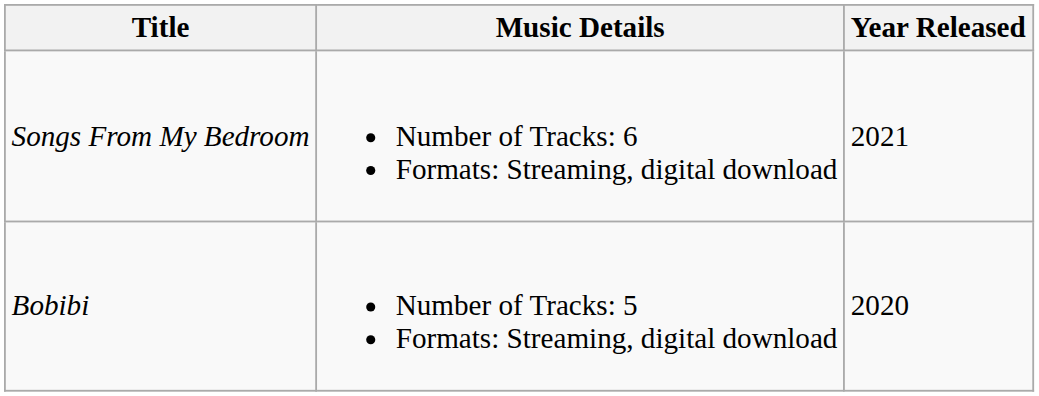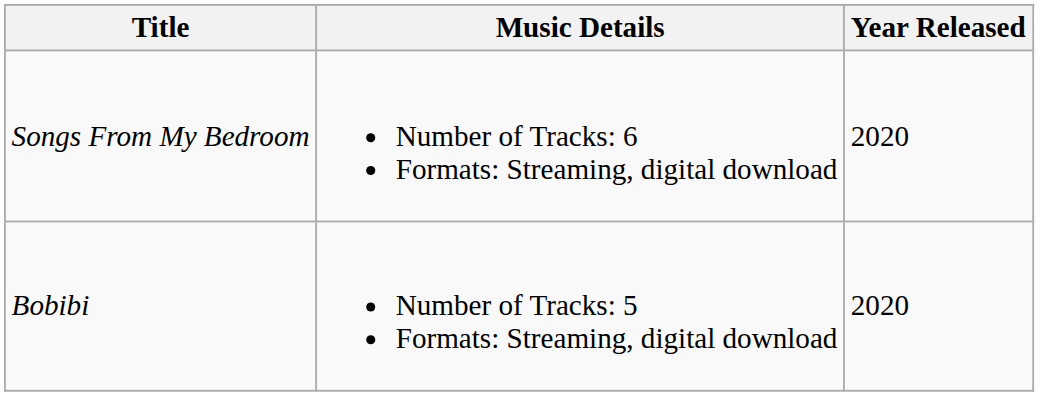Songs From My Bedroom | Year Released: 2021 -> 2020
